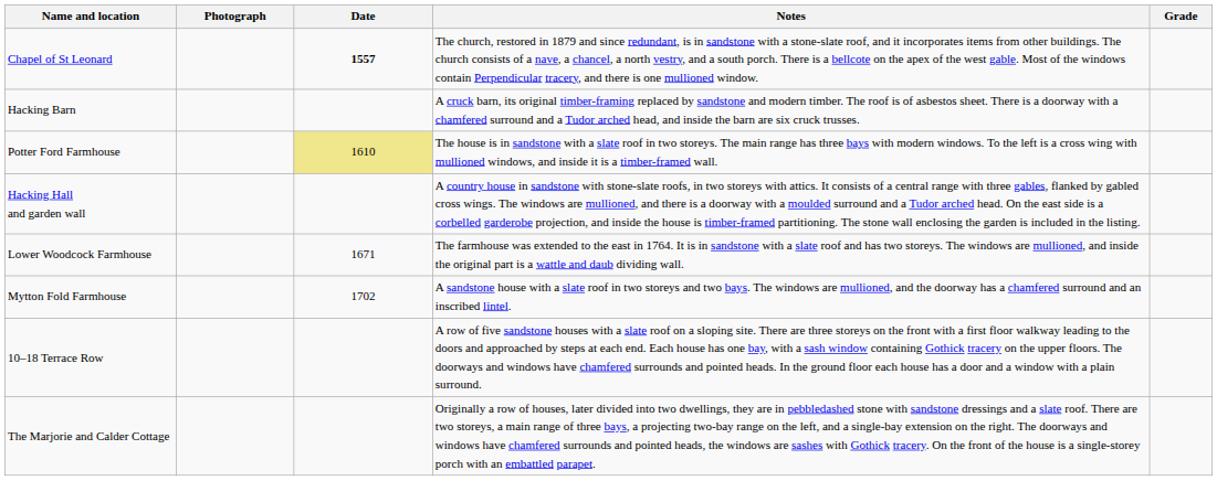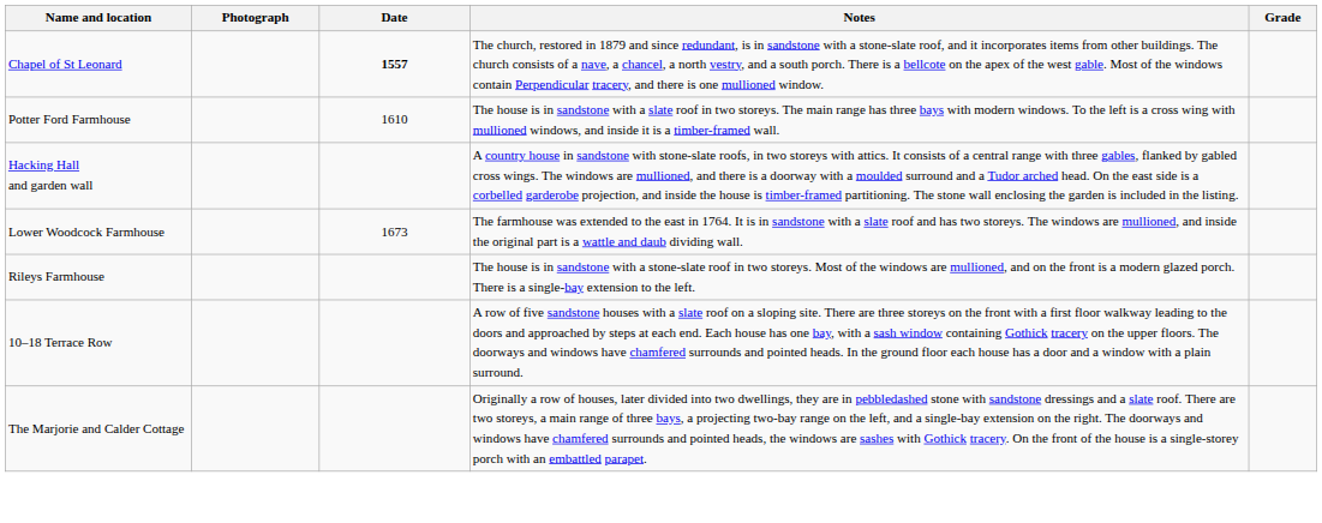- row: Hacking Barn | A cruck barn, its original timber-framing replaced by sandstone and modern timber. The roof is of asbestos sheet. There is a doorway with a chamfered surround and a Tudor arched head, and inside the barn are six cruck trusses.
Potter Ford Farmhouse | Date: khaki background -> no background
Lower Woodcock Farmhouse | Date: 1671 -> 1673
- row: Mytton Fold Farmhouse | 1702 | A sandstone house with a slate roof in two storeys and two bays. The windows are mullioned, and the doorway has a chamfered surround and an inscribed lintel.
+ row: Rileys Farmhouse | The house is in sandstone with a stone-slate roof in two storeys. Most of the windows are mullioned, and on the front is a modern glazed porch. There is a single-bay extension to the left.
